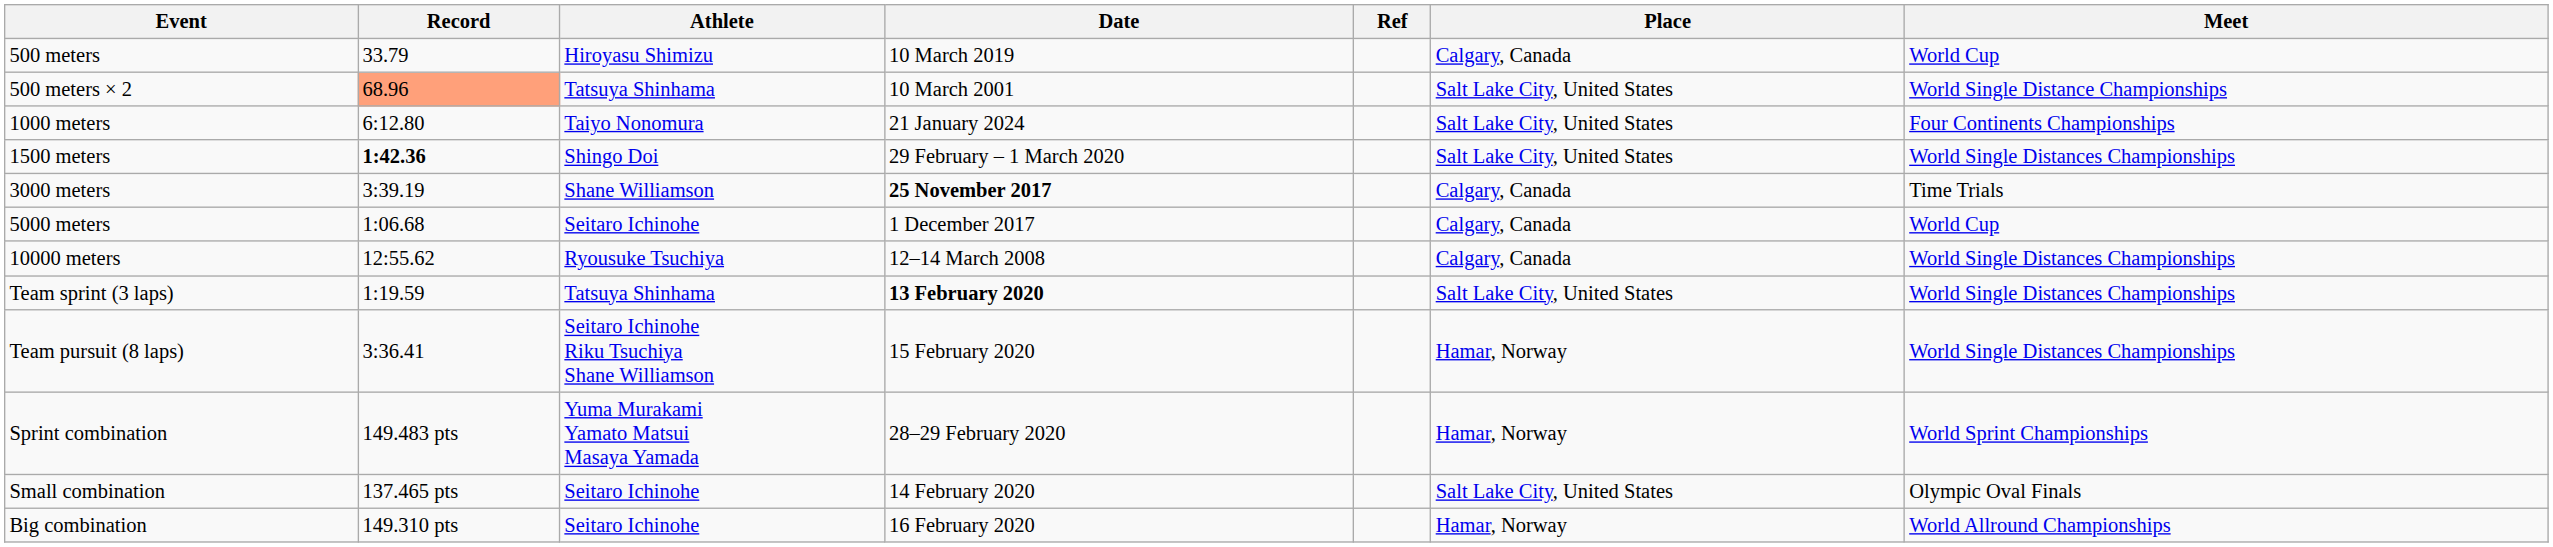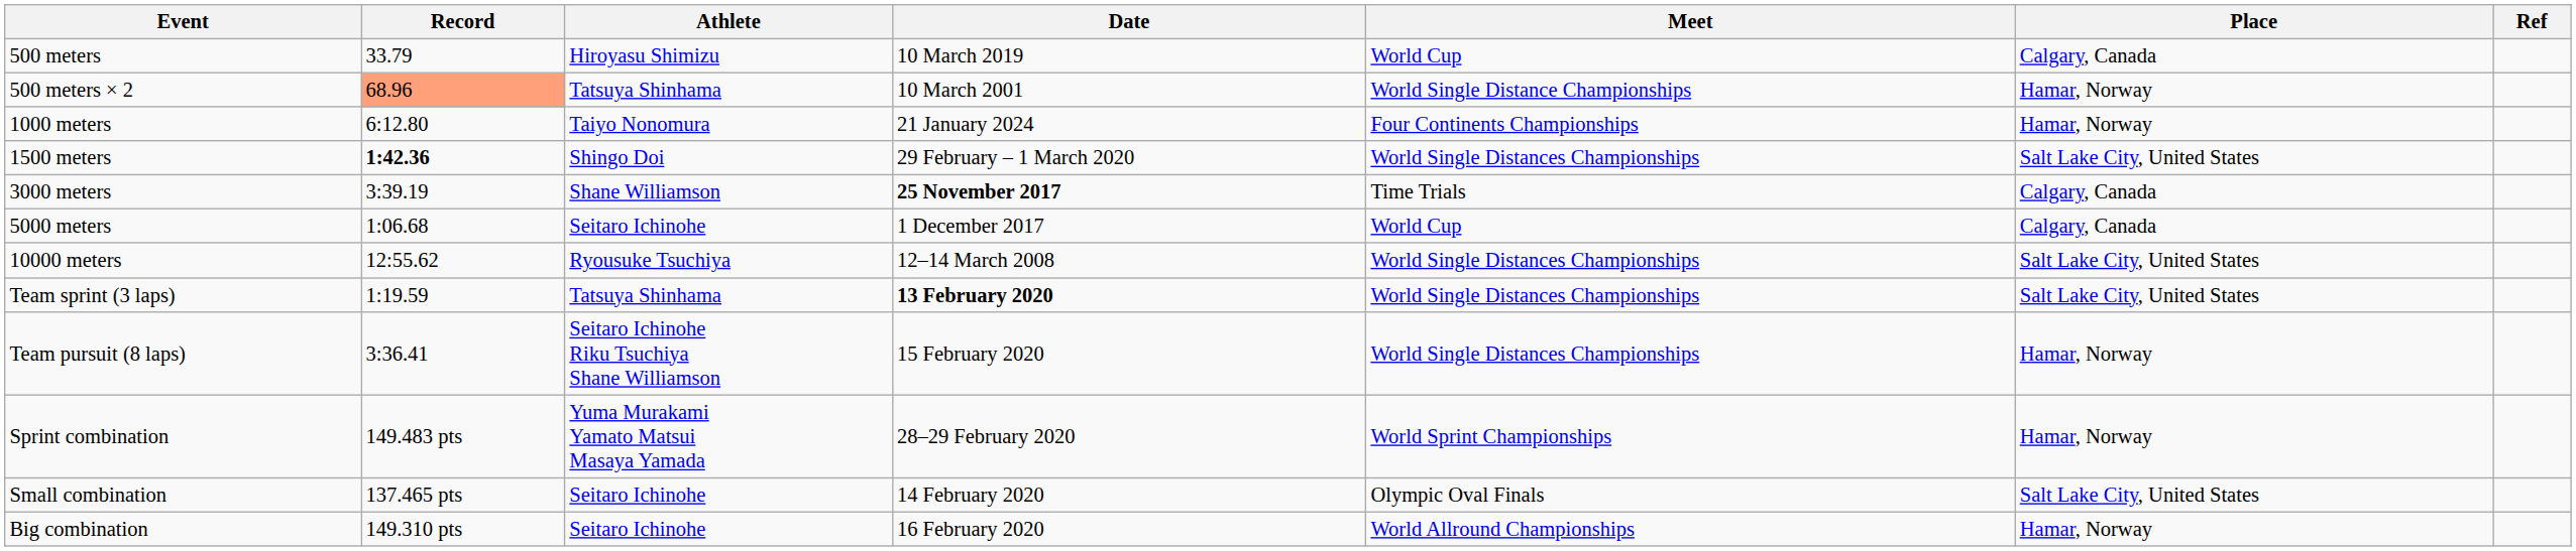columns swapped: Meet <-> Ref
500 meters × 2 | Place: Salt Lake City, United States -> Hamar, Norway
1000 meters | Place: Salt Lake City, United States -> Hamar, Norway
10000 meters | Place: Calgary, Canada -> Salt Lake City, United States
